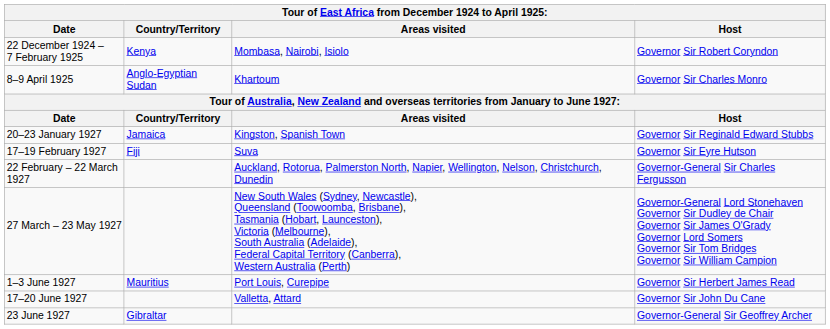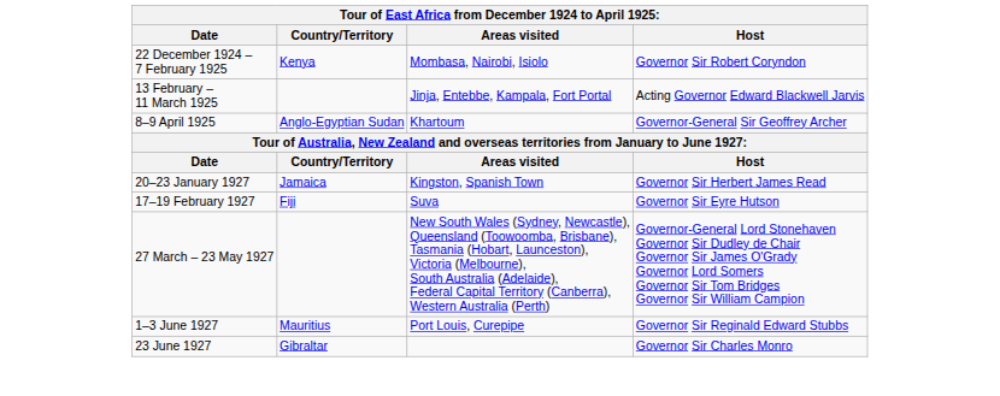+ row: 13 February – 11 March 1925 | Jinja, Entebbe, Kampala, Fort Portal | Acting Governor Edward Blackwell Jarvis
8–9 April 1925 | Host: Governor Sir Charles Monro -> Governor-General Sir Geoffrey Archer
20–23 January 1927 | Host: Governor Sir Reginald Edward Stubbs -> Governor Sir Herbert James Read
- row: 22 February – 22 March 1927 | Auckland, Rotorua, Palmerston North, Napier, Wellington, Nelson, Christchurch, Dunedin | Governor-General Sir Charles Fergusson
1–3 June 1927 | Host: Governor Sir Herbert James Read -> Governor Sir Reginald Edward Stubbs
- row: 17–20 June 1927 | Valletta, Attard | Governor Sir John Du Cane
23 June 1927 | Host: Governor-General Sir Geoffrey Archer -> Governor Sir Charles Monro
